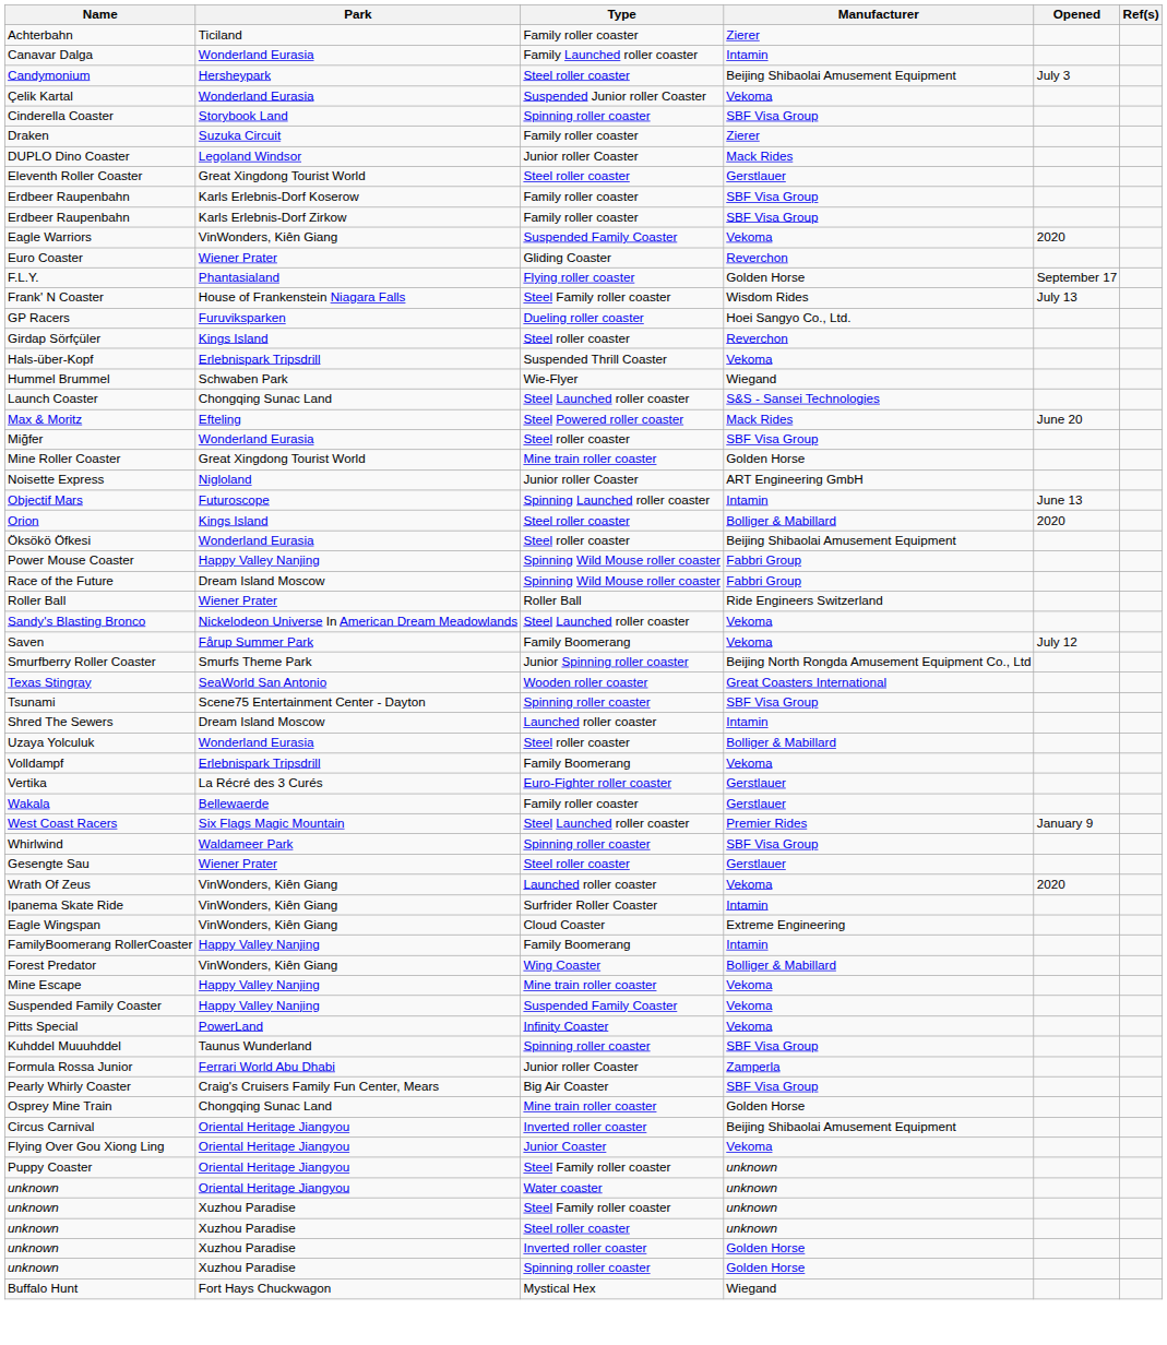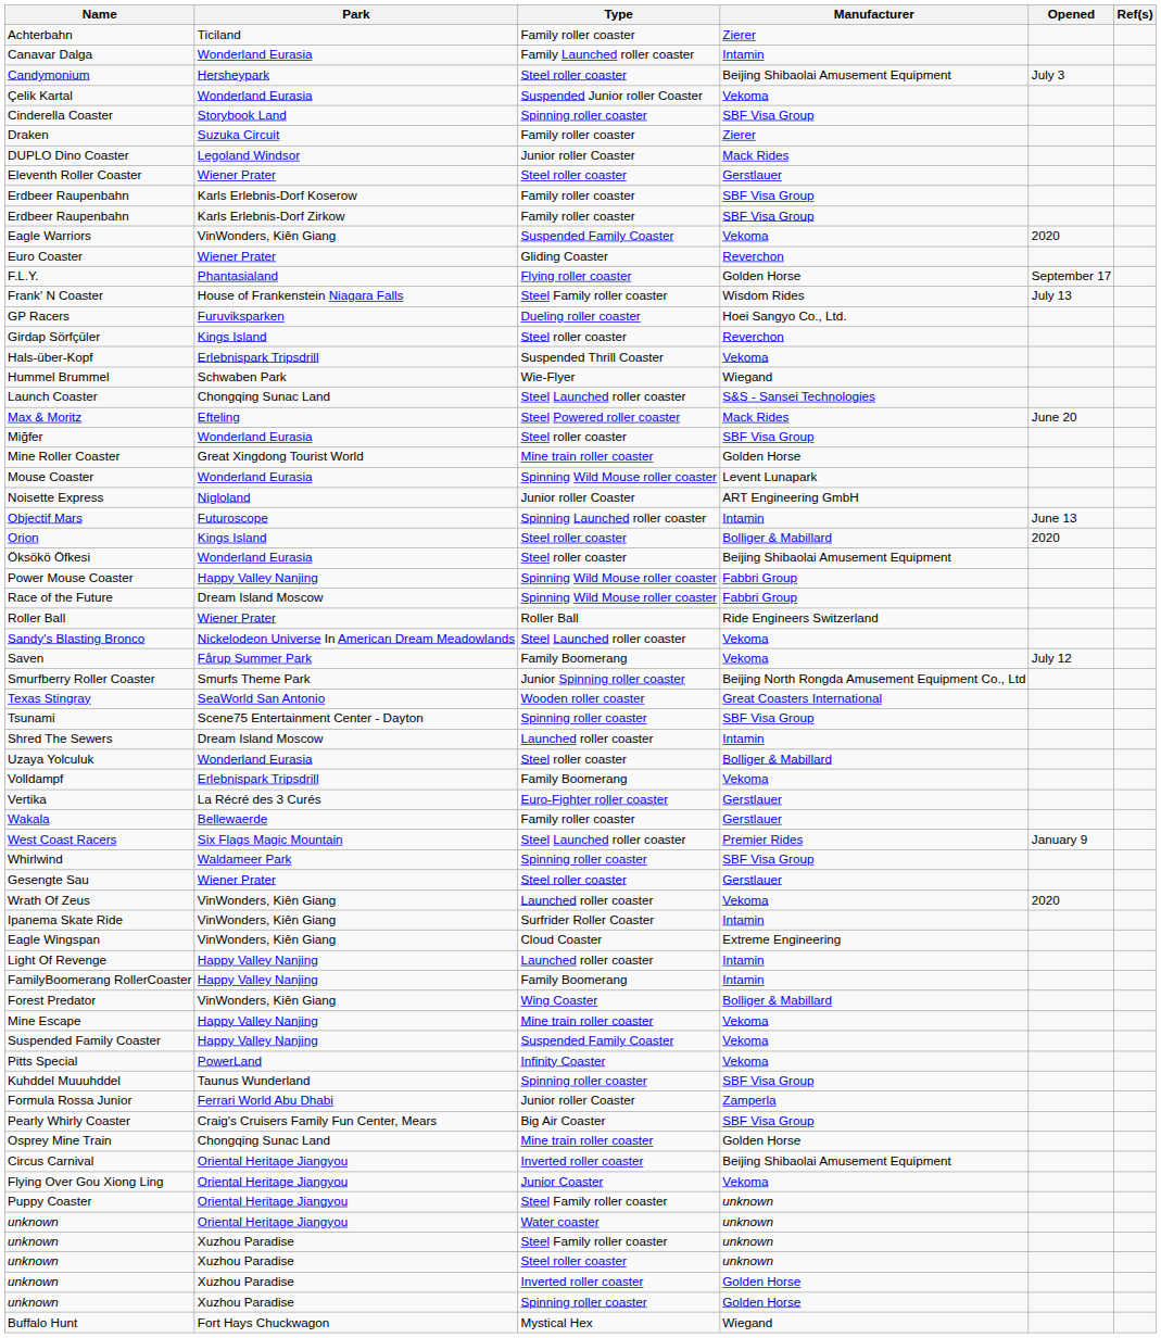Eleventh Roller Coaster | Park: Great Xingdong Tourist World -> Wiener Prater
+ row: Mouse Coaster | Wonderland Eurasia | Spinning Wild Mouse roller coaster | Levent Lunapark
+ row: Light Of Revenge | Happy Valley Nanjing | Launched roller coaster | Intamin
